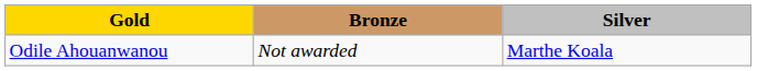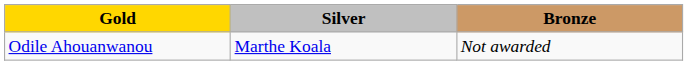columns swapped: Silver <-> Bronze
